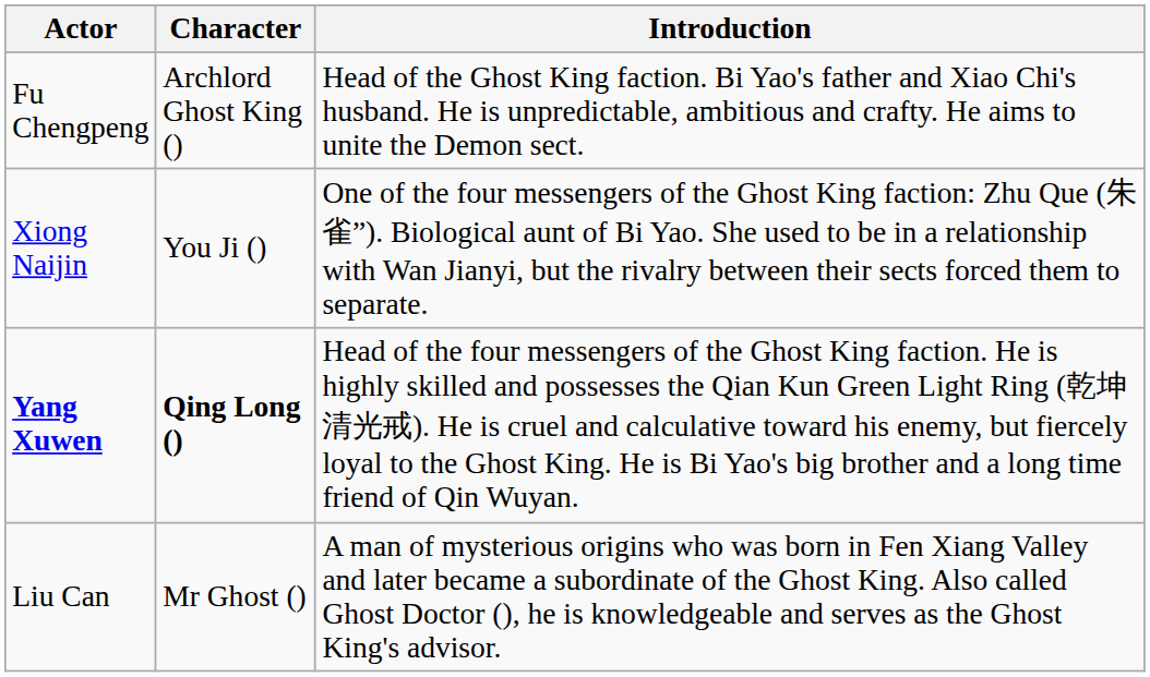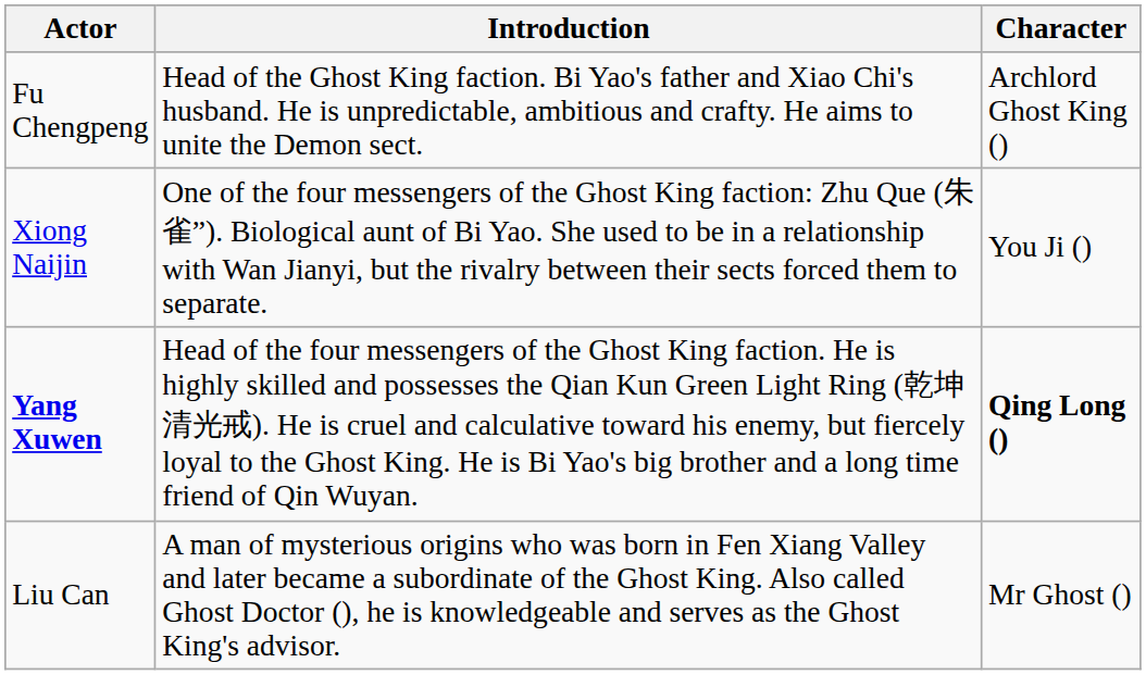columns swapped: Character <-> Introduction
